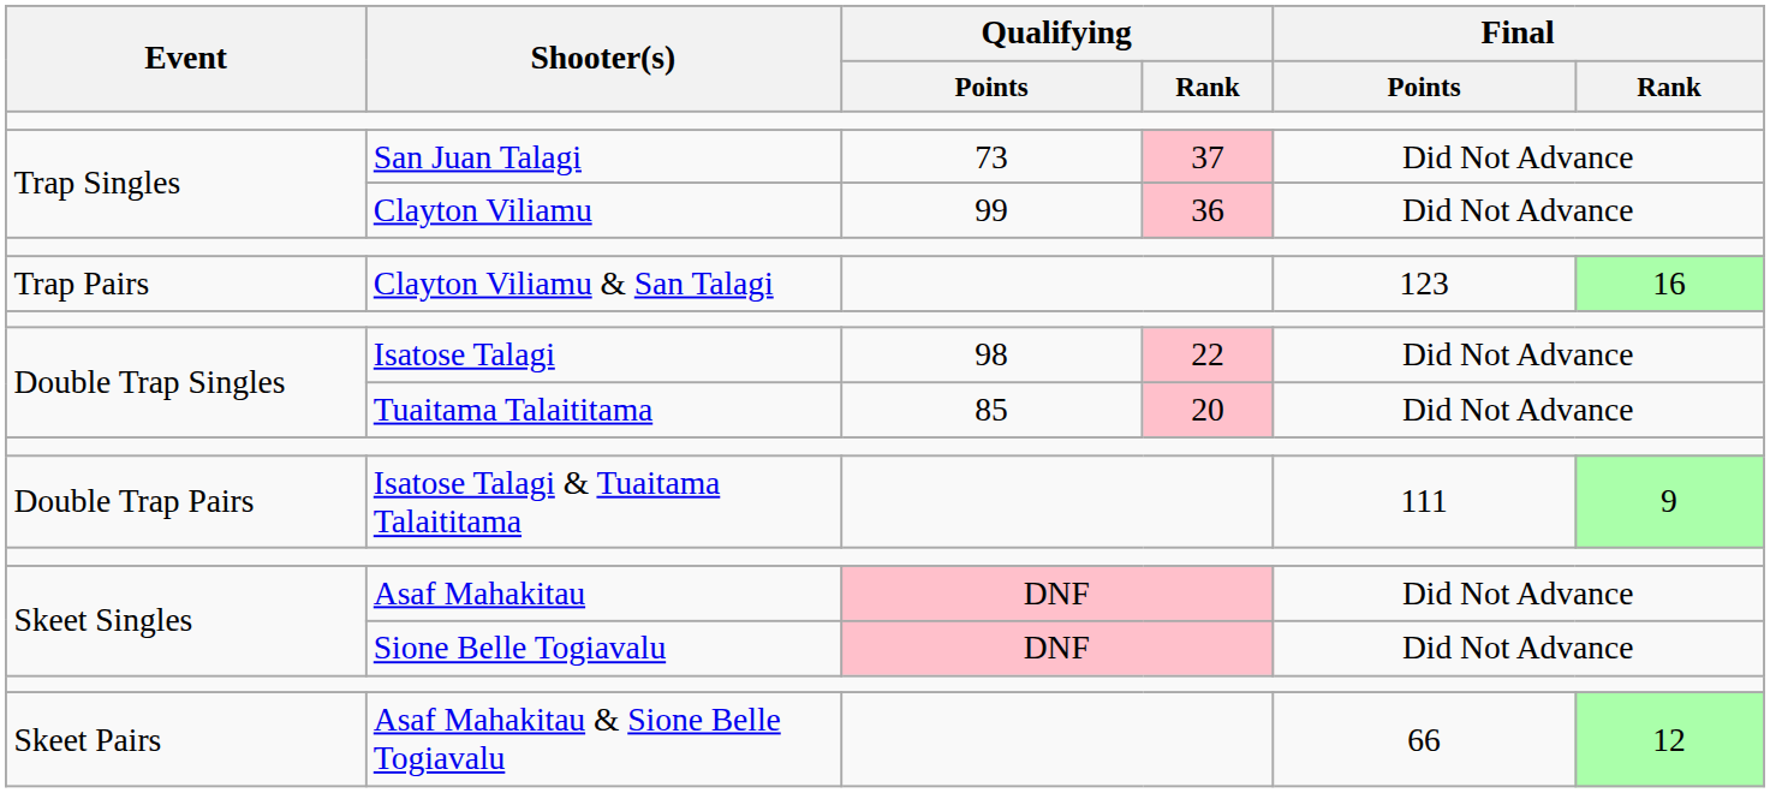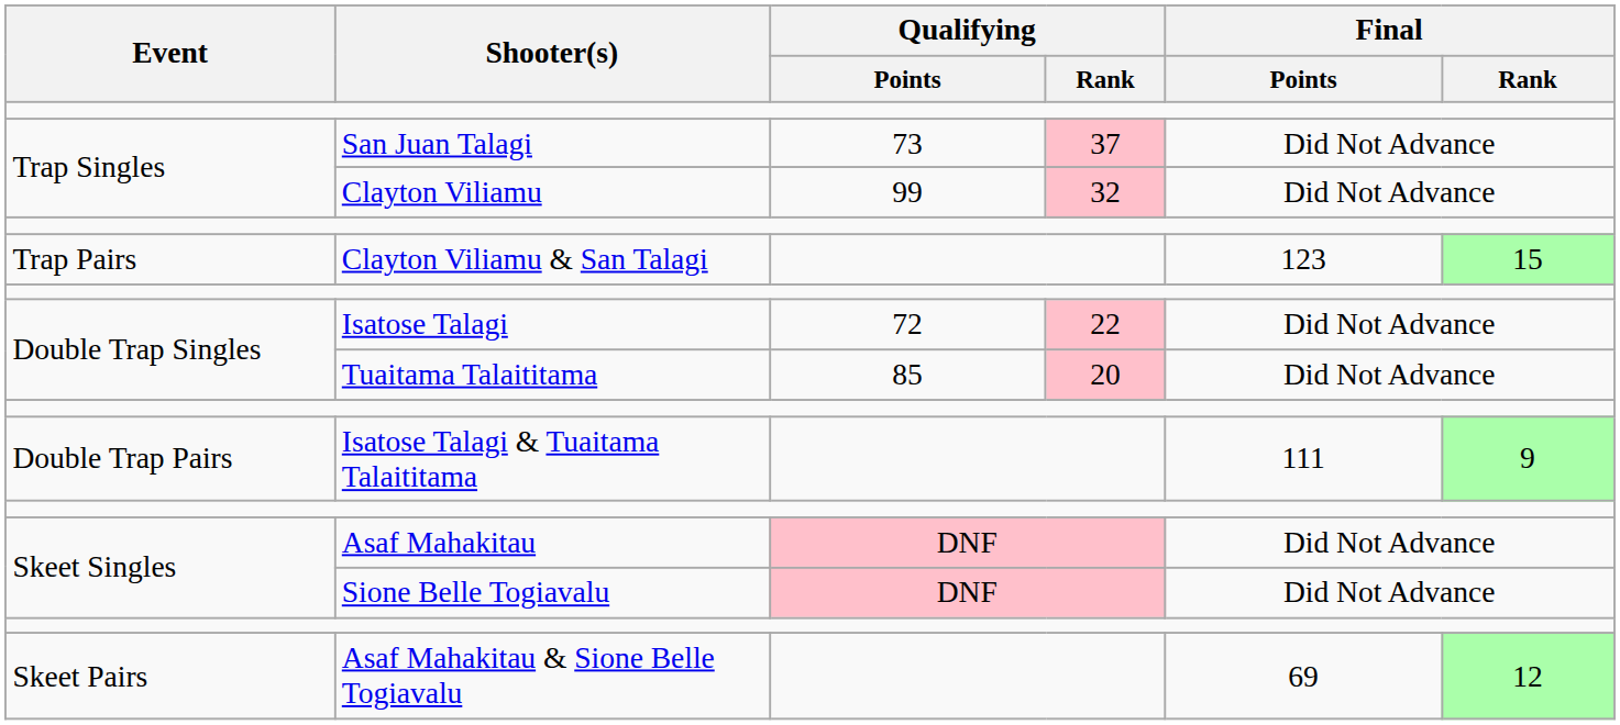Clayton Viliamu | Qualifying / Rank: 36 -> 32
Clayton Viliamu & San Talagi | Final / Rank: 16 -> 15
Isatose Talagi | Qualifying / Points: 98 -> 72
Asaf Mahakitau & Sione Belle Togiavalu | Final / Points: 66 -> 69
